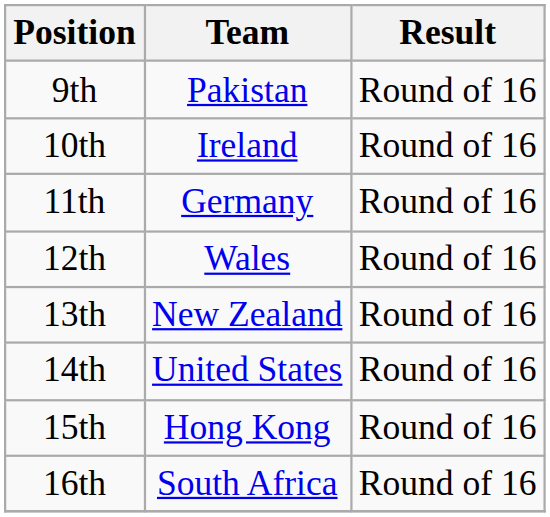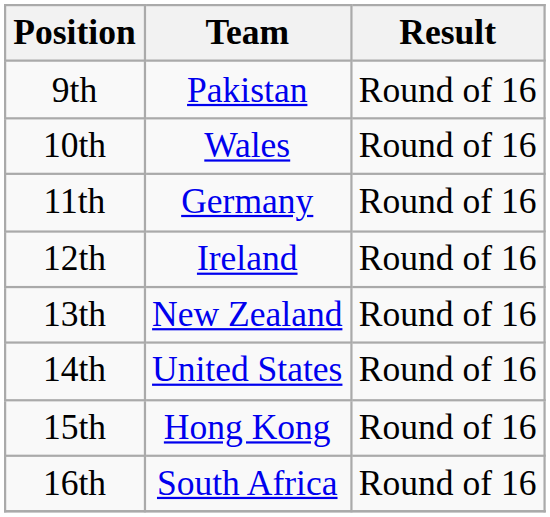10th | Team: Ireland -> Wales
12th | Team: Wales -> Ireland
